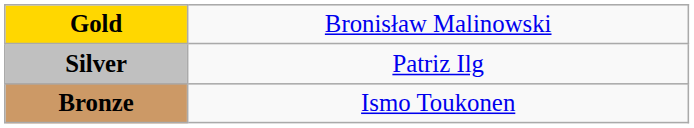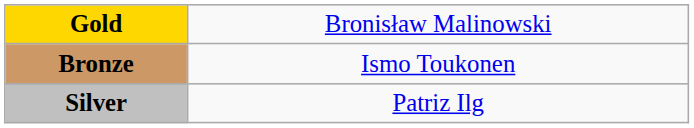rows swapped: Silver <-> Bronze
